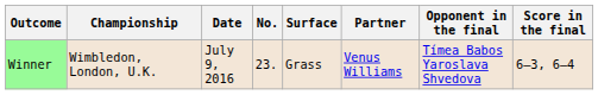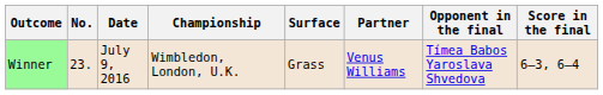columns swapped: No. <-> Championship
